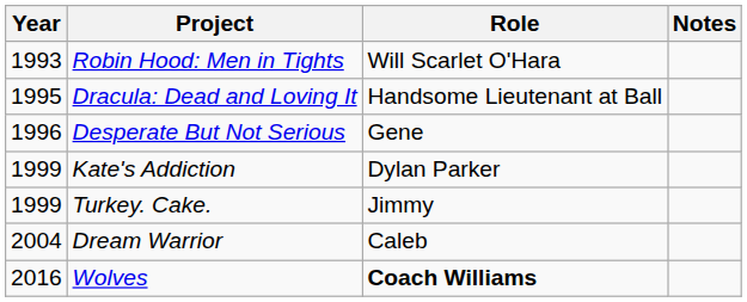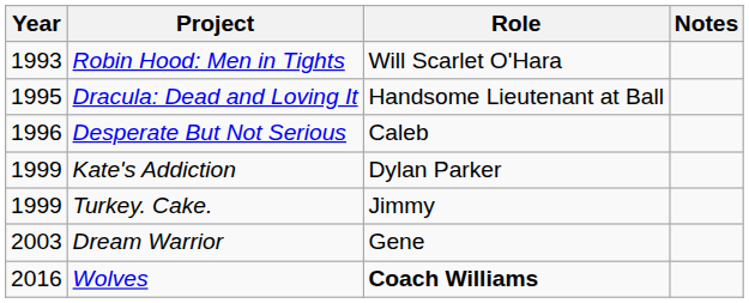Desperate But Not Serious | Role: Gene -> Caleb
Dream Warrior | Year: 2004 -> 2003
Dream Warrior | Role: Caleb -> Gene
